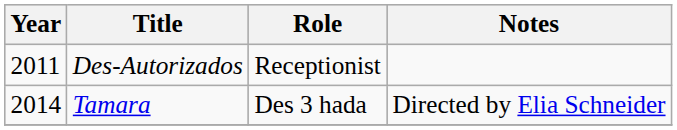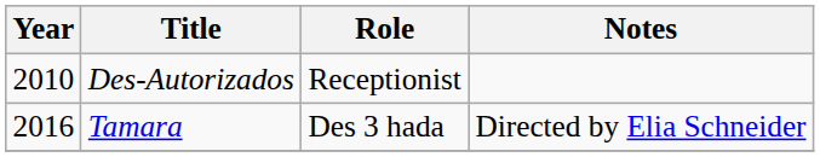Des-Autorizados | Year: 2011 -> 2010
Tamara | Year: 2014 -> 2016
